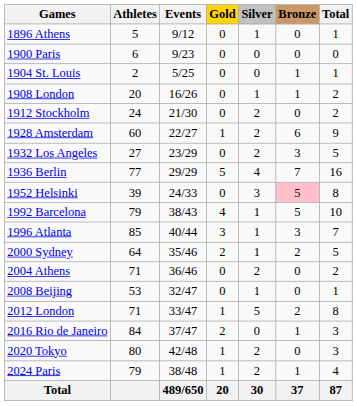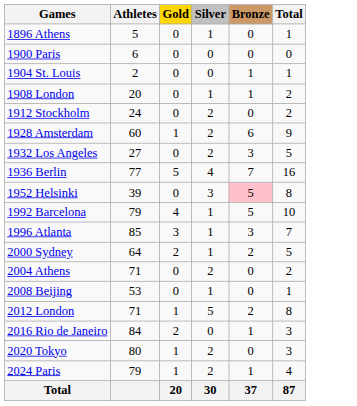- column: Events | 9/12 | 9/23 | 5/25 | 16/26 | 21/30 | 22/27 | 23/29 | 29/29 | 24/33 | 38/43 | 40/44 | 35/46 | 36/46 | 32/47 | 33/47 | 37/47 | 42/48 | 38/48 | 489/650
